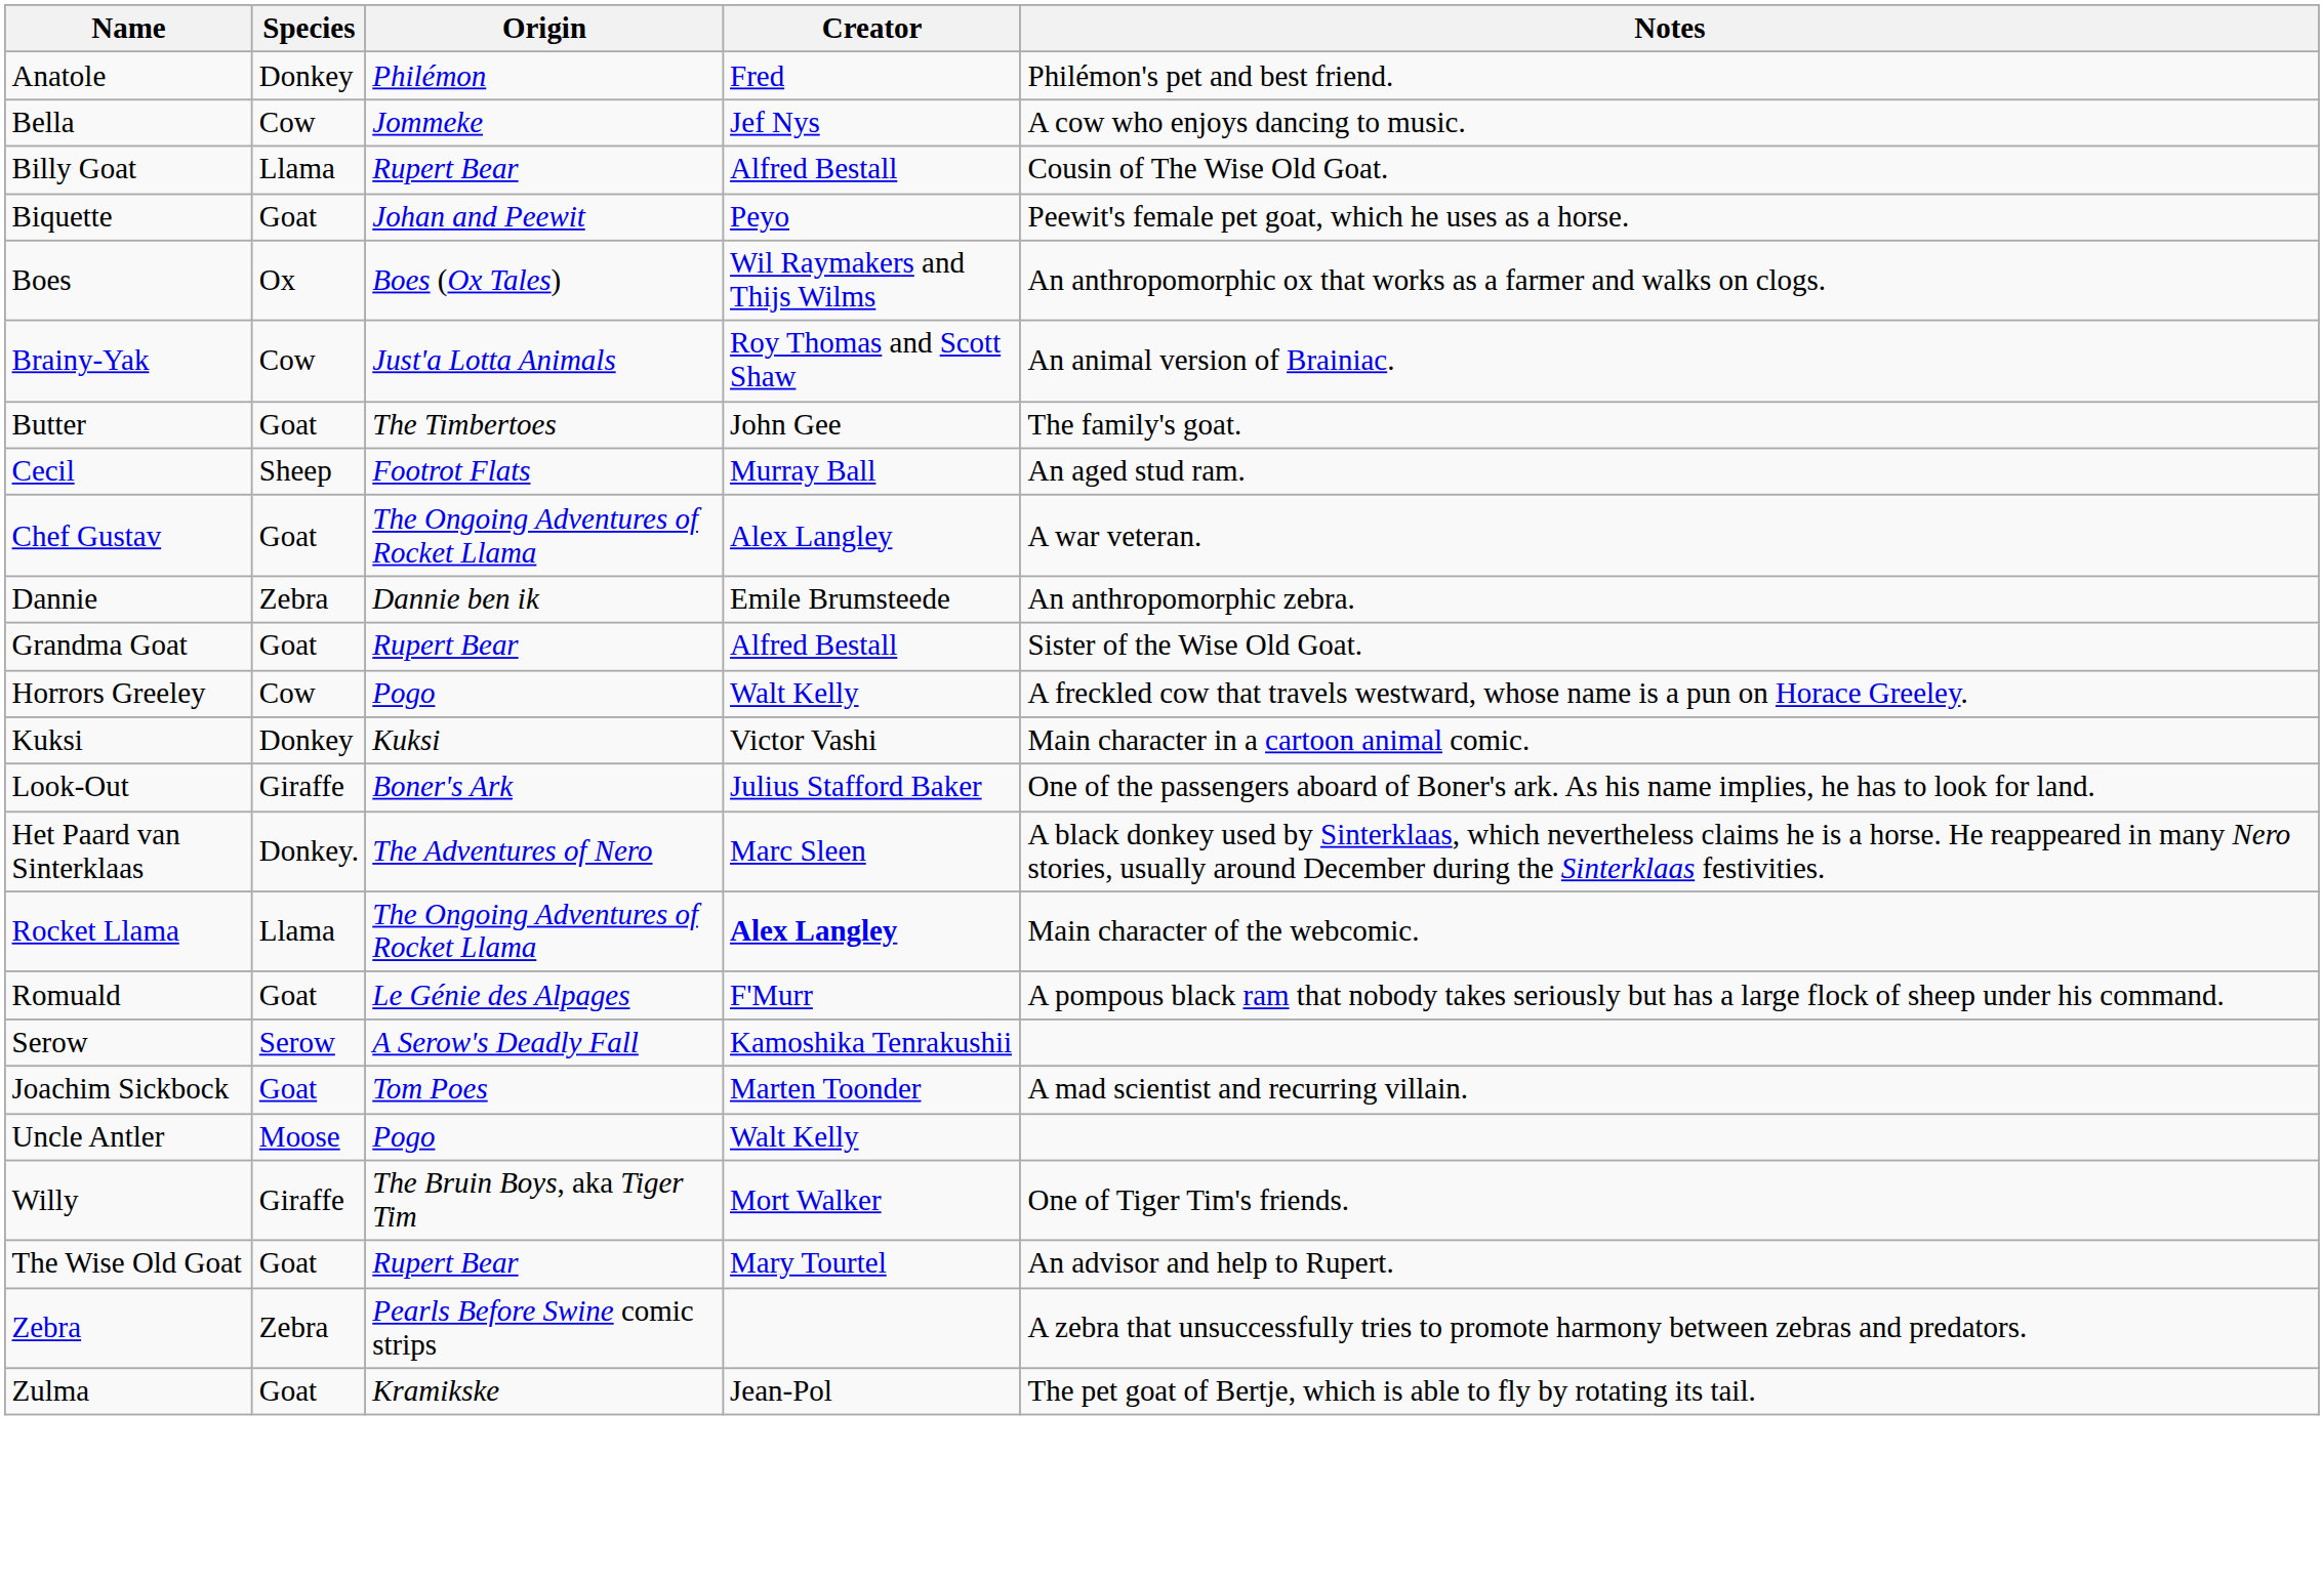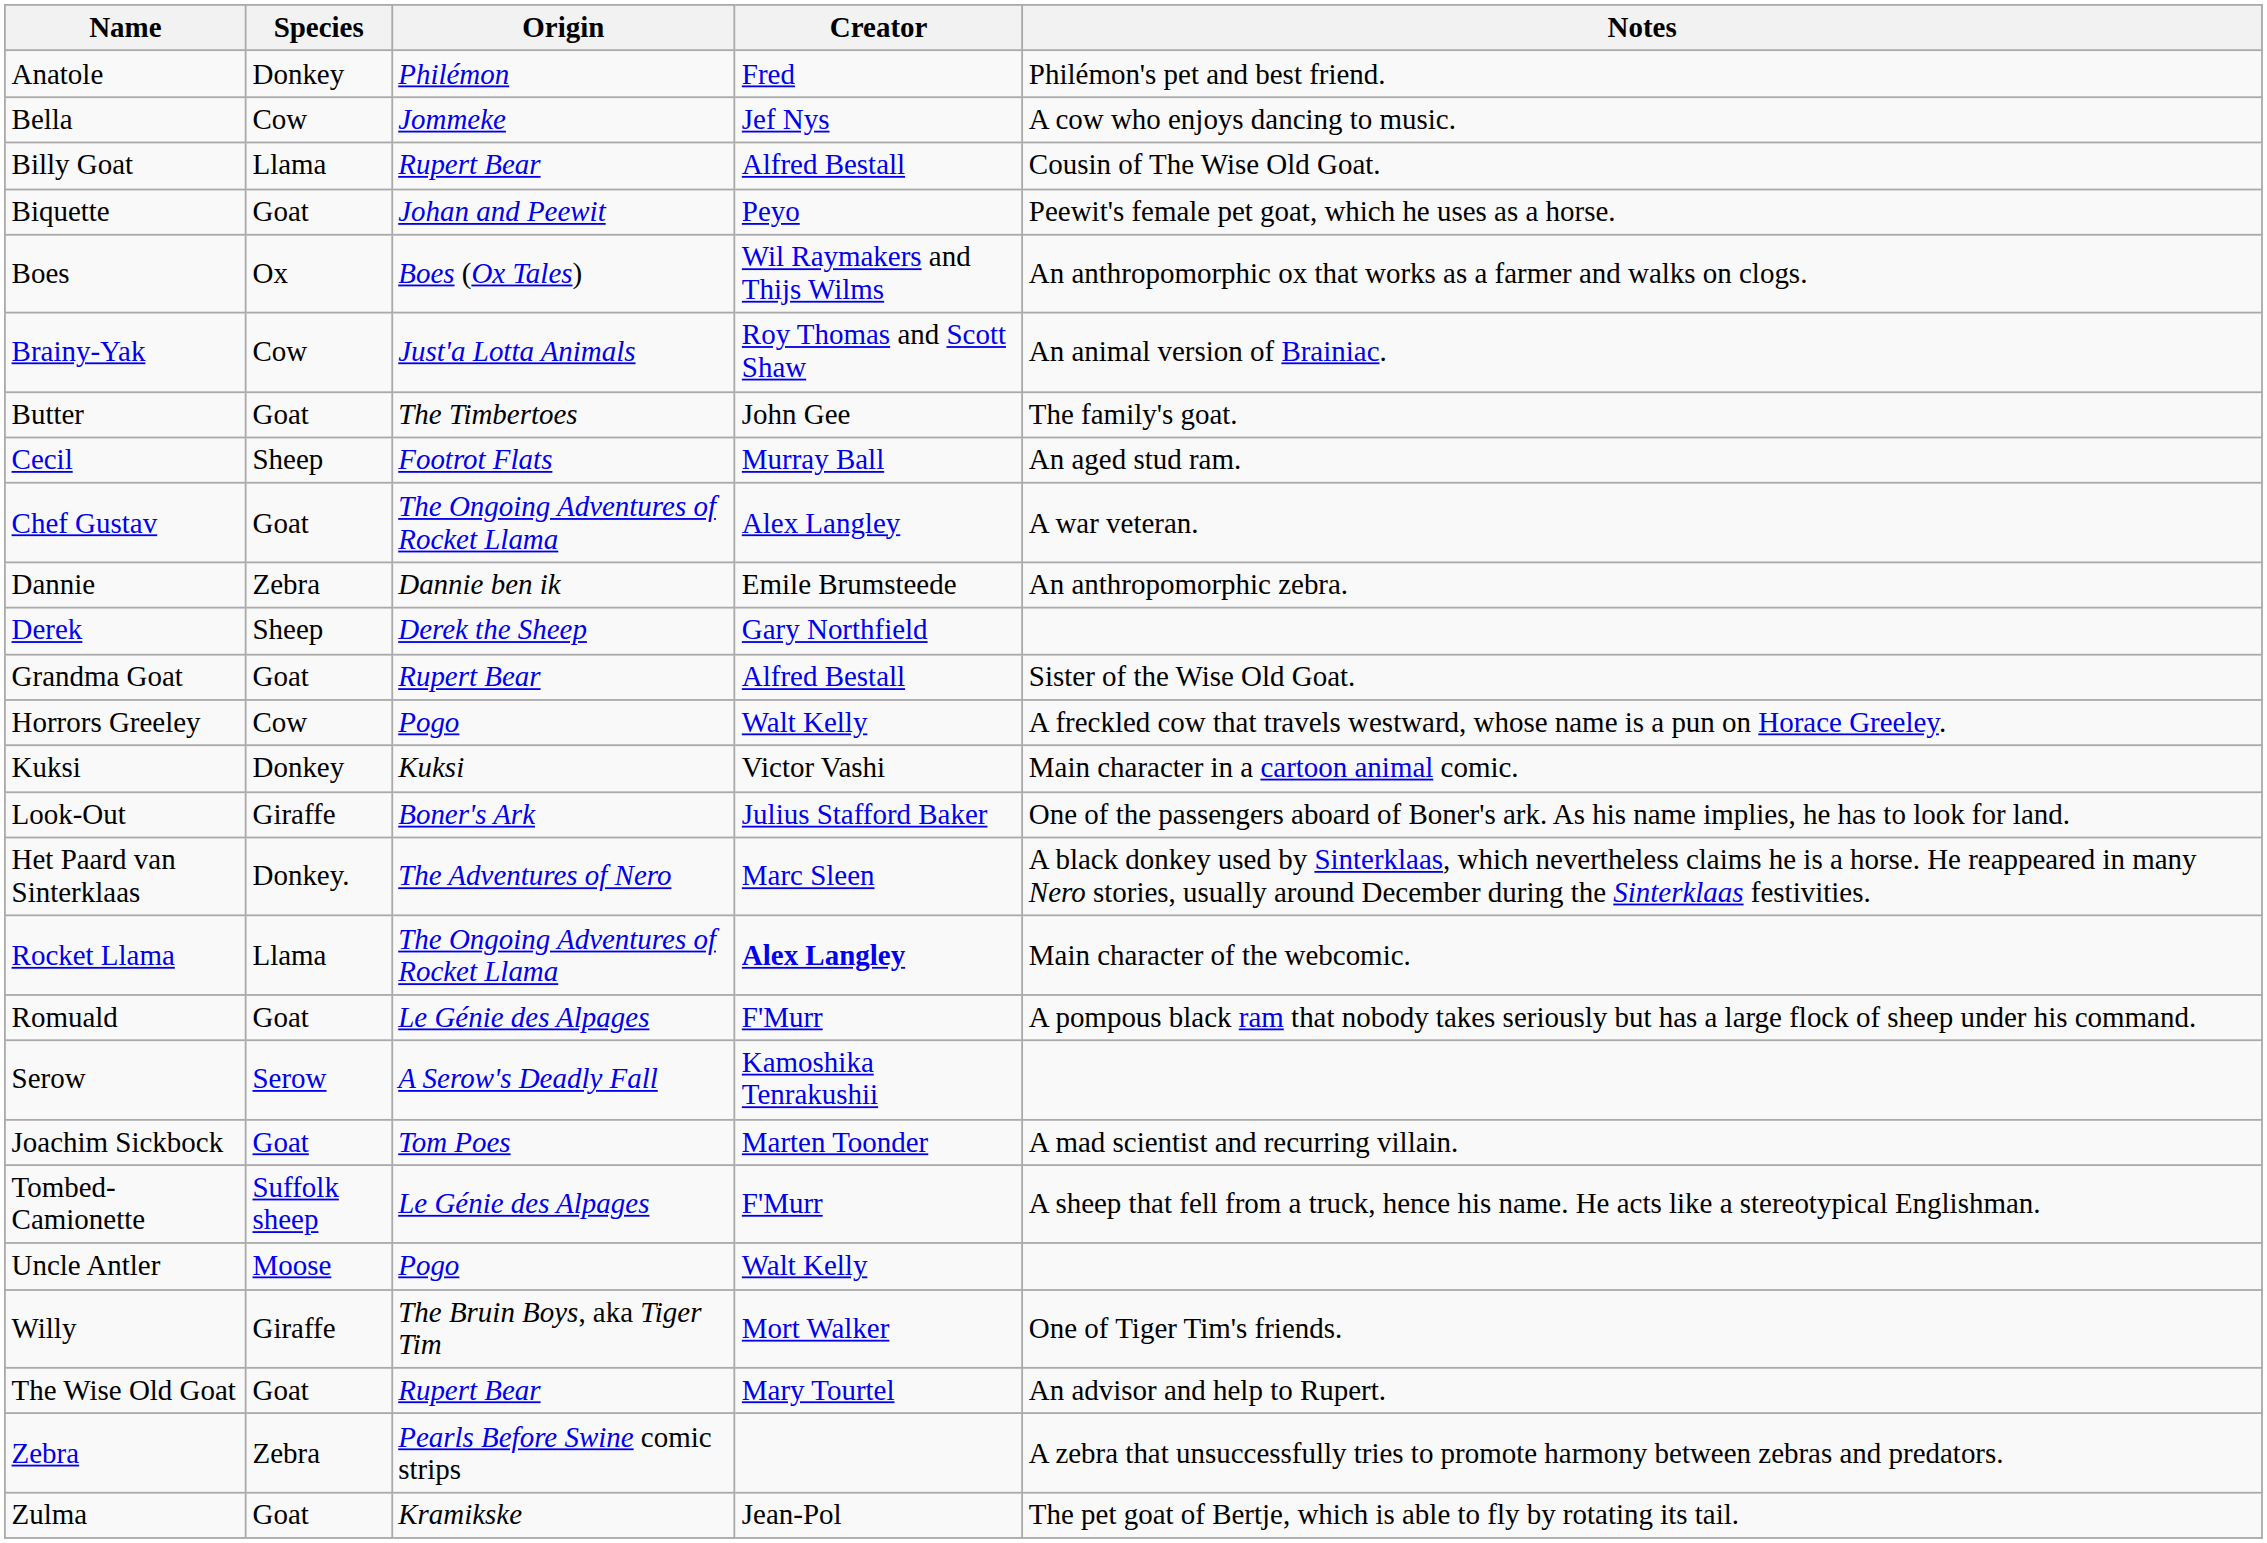+ row: Derek | Sheep | Derek the Sheep | Gary Northfield
+ row: Tombed-Camionette | Suffolk sheep | Le Génie des Alpages | F'Murr | A sheep that fell from a truck, hence his name. He acts like a stereotypical Englishman.
